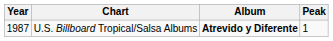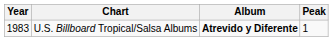U.S. Billboard Tropical/Salsa Albums | Year: 1987 -> 1983
